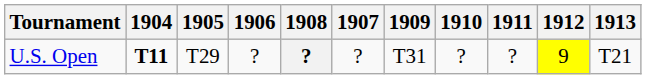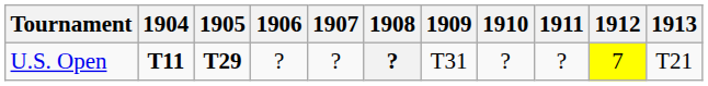columns swapped: 1907 <-> 1908
U.S. Open | 1905: normal -> bold
U.S. Open | 1912: 9 -> 7
